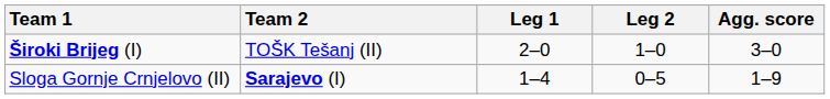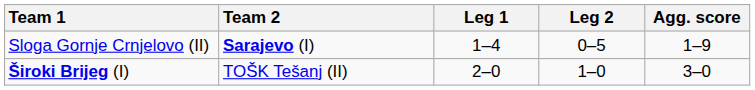rows swapped: Sloga Gornje Crnjelovo (II) <-> Široki Brijeg (I)
